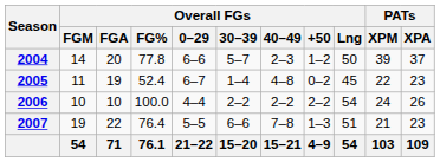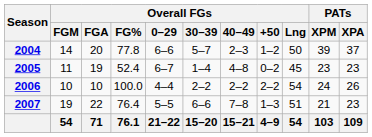2005 | PATs / XPM: 22 -> 23
